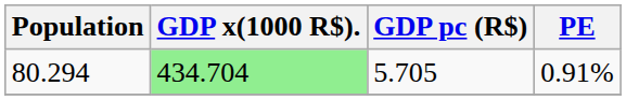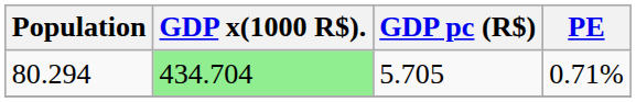80.294 | PE: 0.91% -> 0.71%
